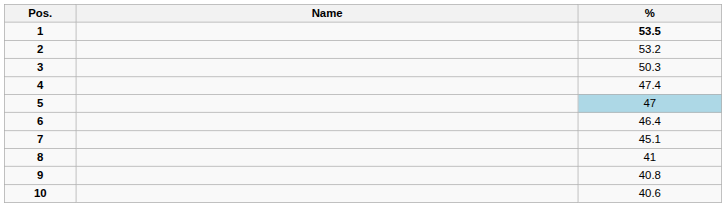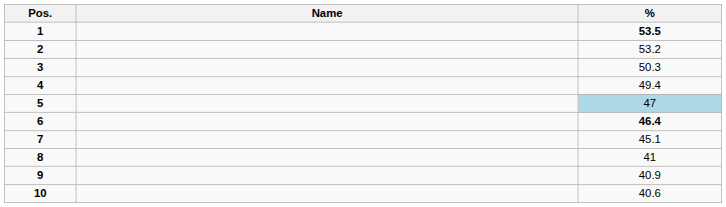4 | %: 47.4 -> 49.4
6 | %: normal -> bold
9 | %: 40.8 -> 40.9
